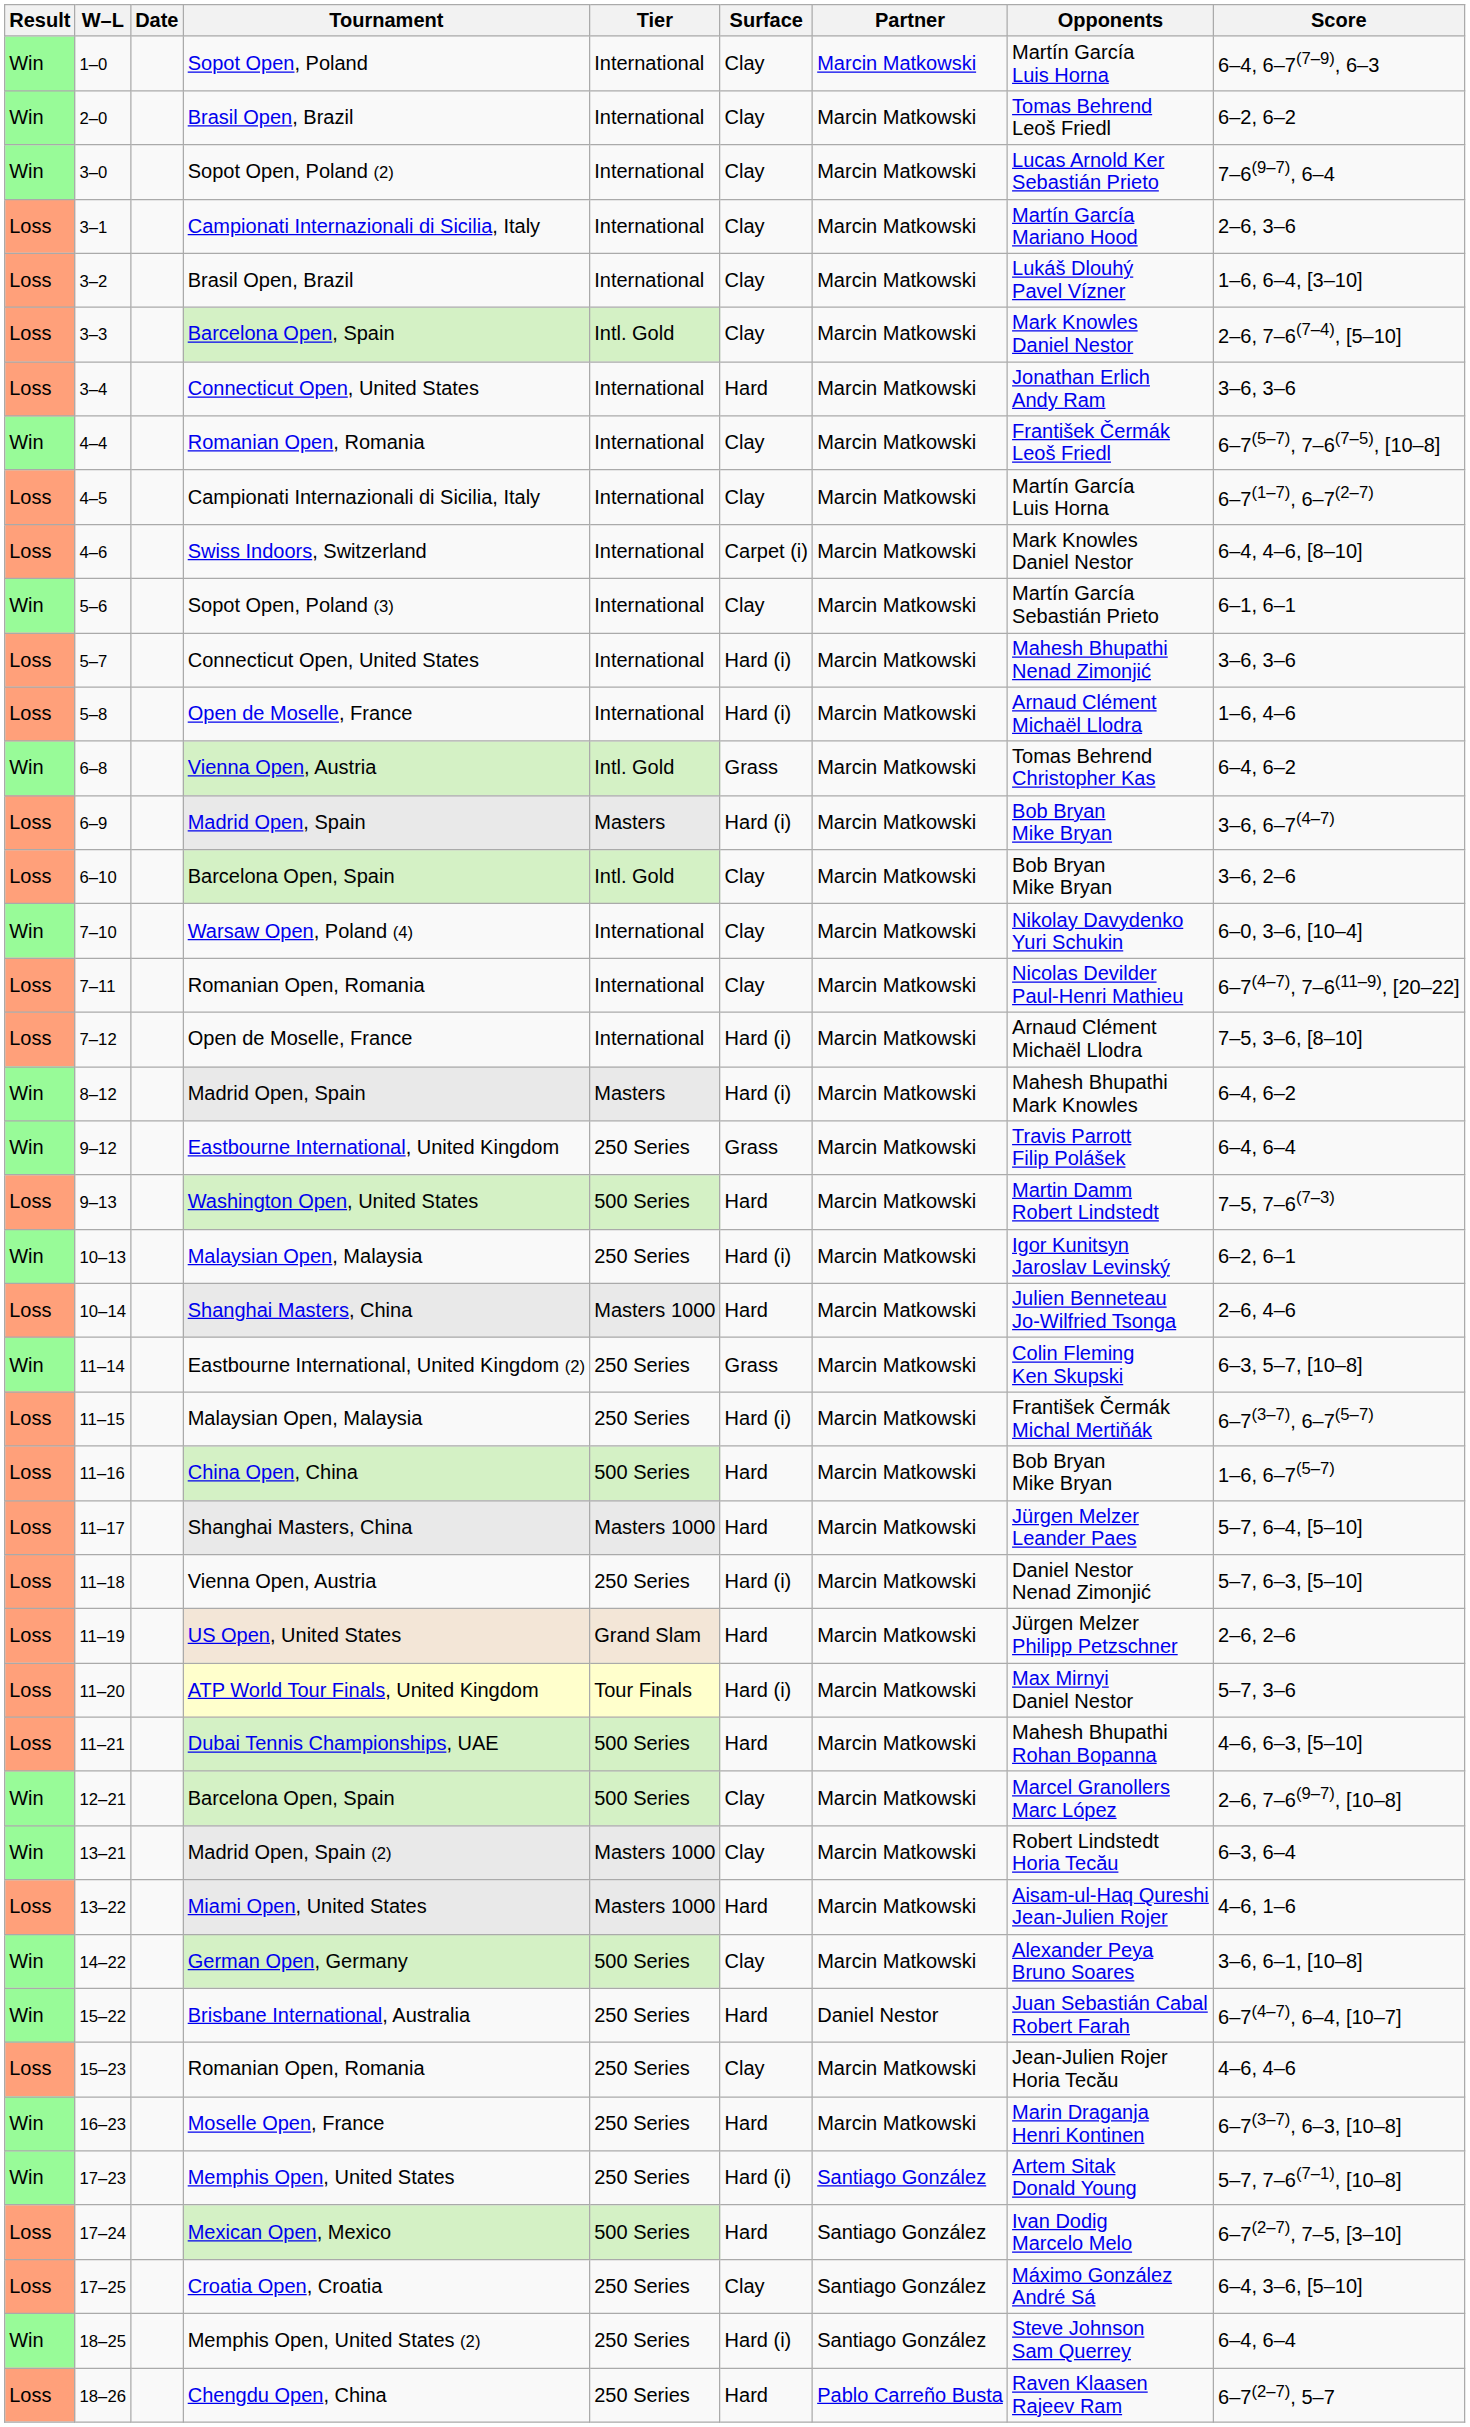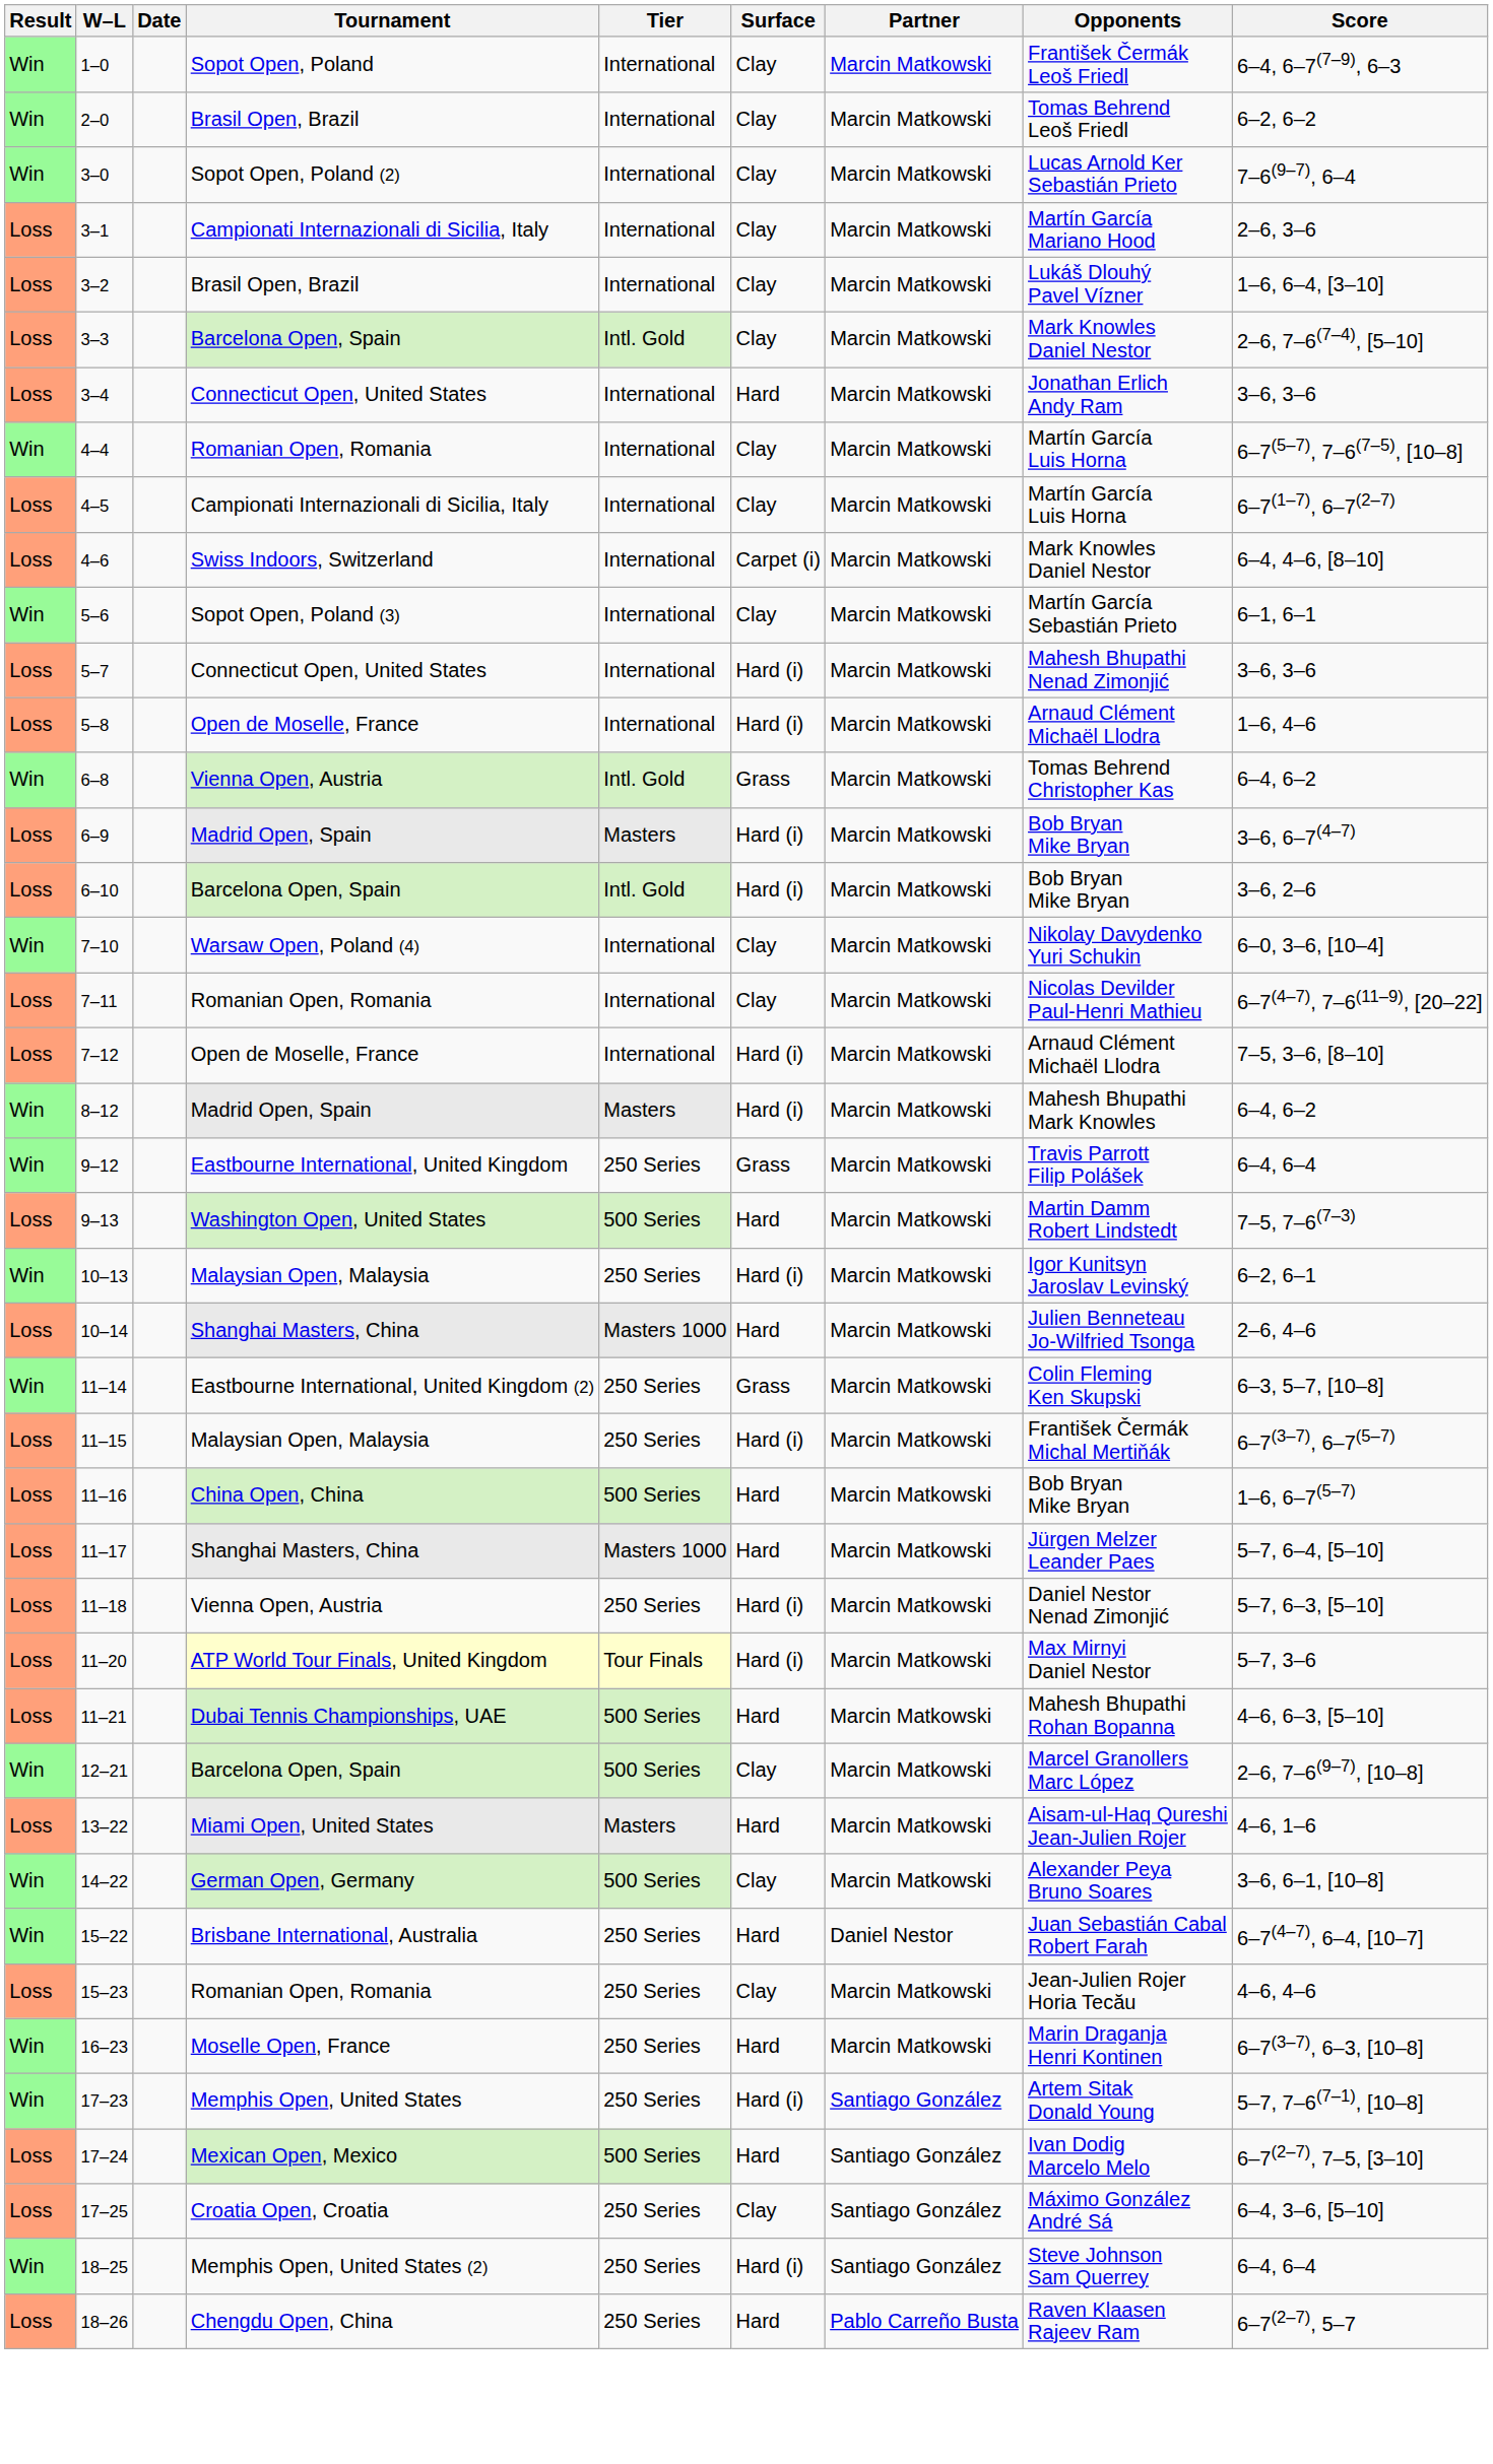1–0 | Opponents: Martín García Luis Horna -> František Čermák Leoš Friedl
4–4 | Opponents: František Čermák Leoš Friedl -> Martín García Luis Horna
6–10 | Surface: Clay -> Hard (i)
- row: Loss | 11–19 | US Open, United States | Grand Slam | Hard | Marcin Matkowski | Jürgen Melzer Philipp Petzschner | 2–6, 2–6
- row: Win | 13–21 | Madrid Open, Spain (2) | Masters 1000 | Clay | Marcin Matkowski | Robert Lindstedt Horia Tecău | 6–3, 6–4
13–22 | Tier: Masters 1000 -> Masters
